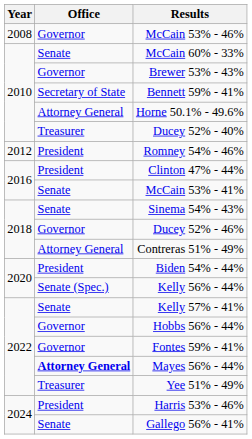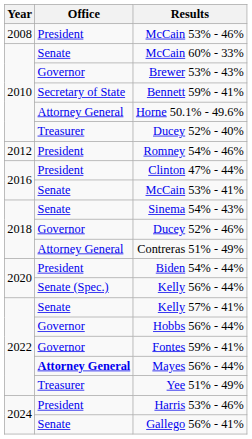McCain 53% - 46% | Office: Governor -> President
